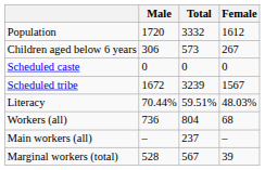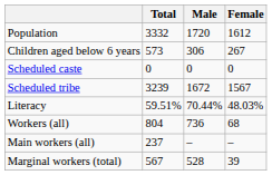columns swapped: Total <-> Male
